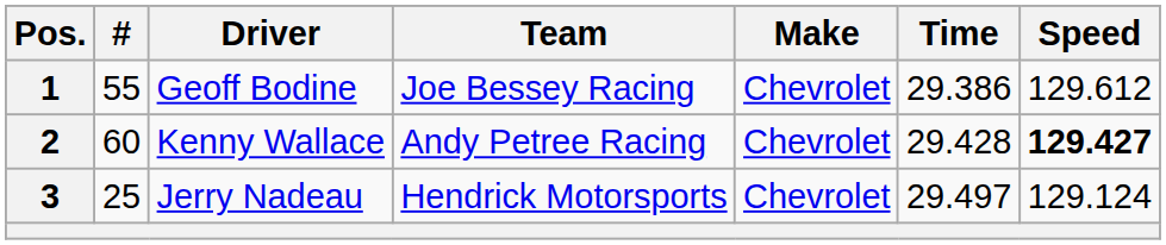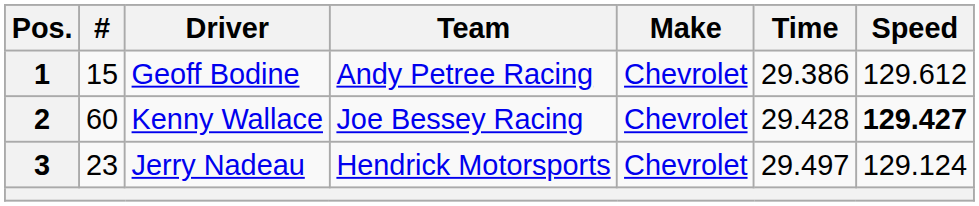1 | #: 55 -> 15
1 | Team: Joe Bessey Racing -> Andy Petree Racing
2 | Team: Andy Petree Racing -> Joe Bessey Racing
3 | #: 25 -> 23
